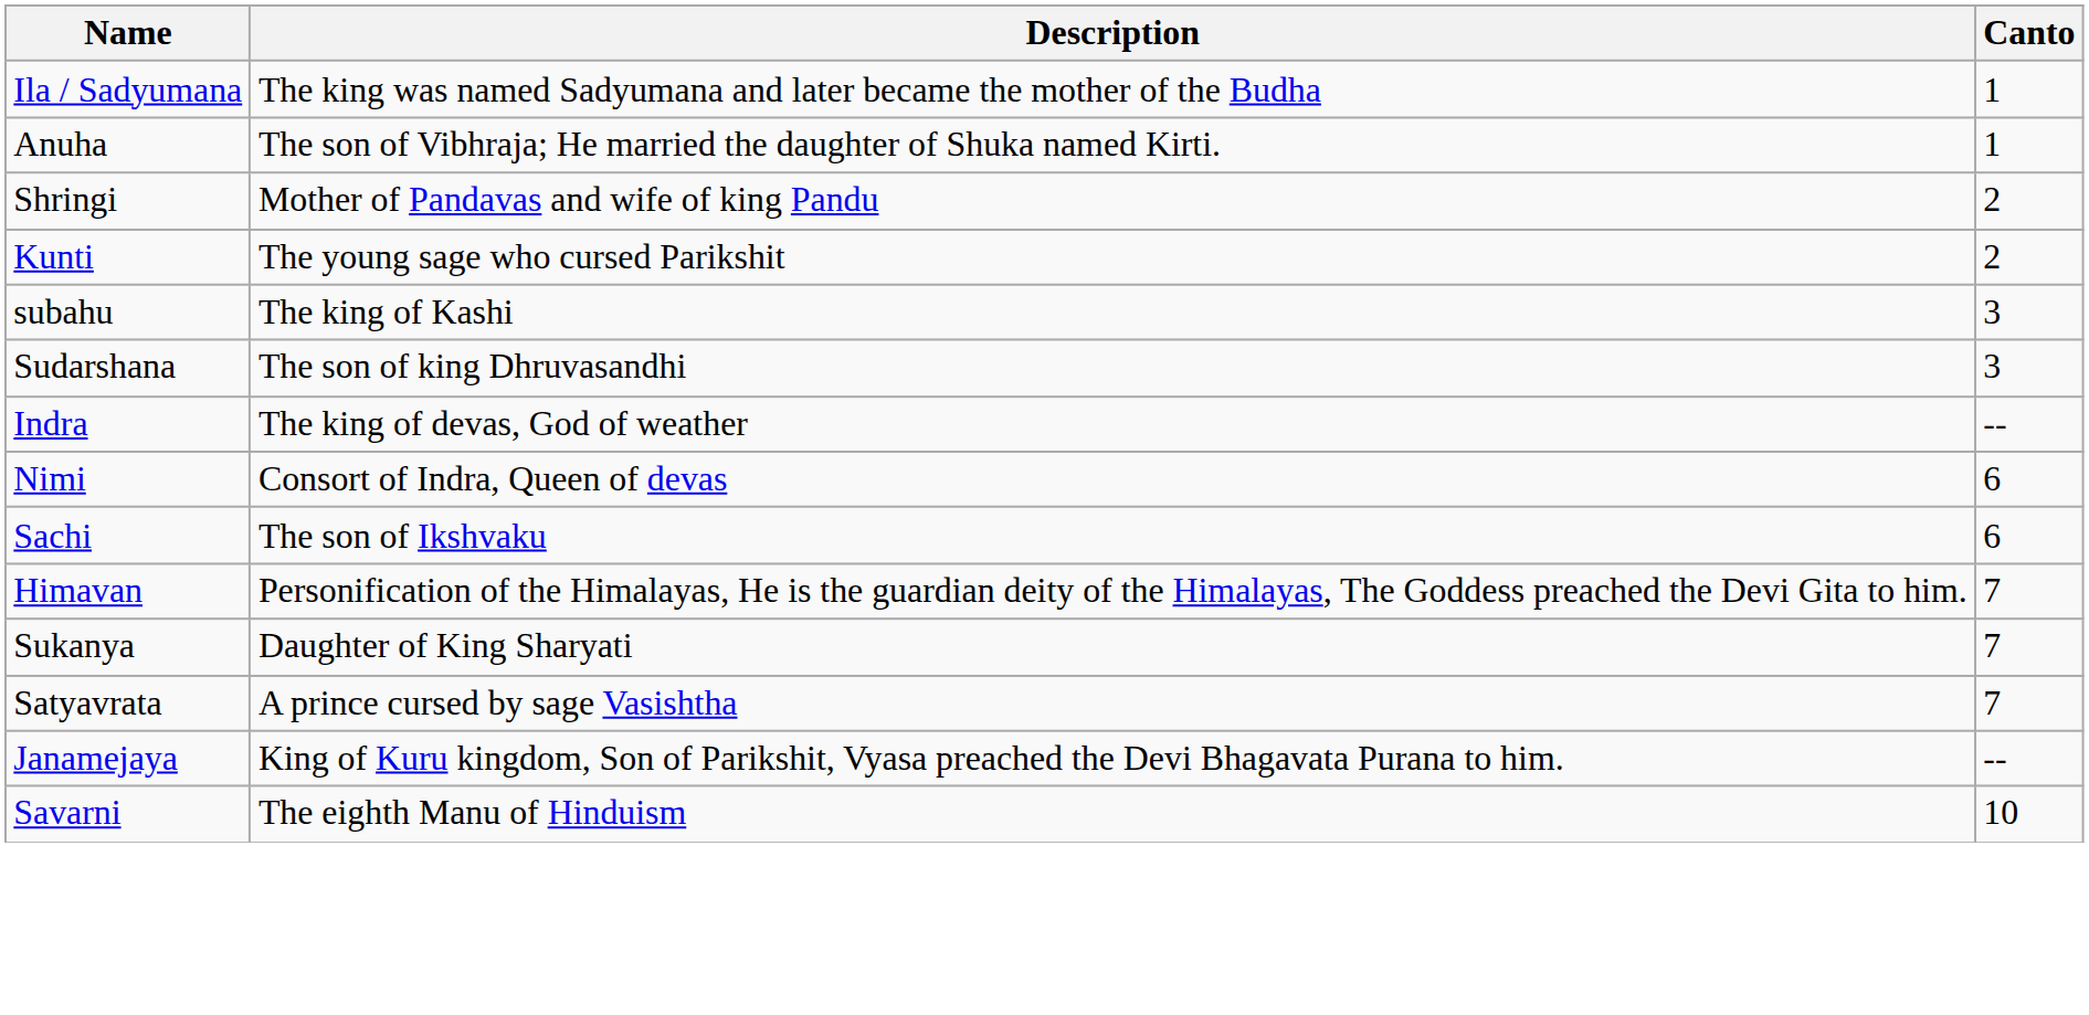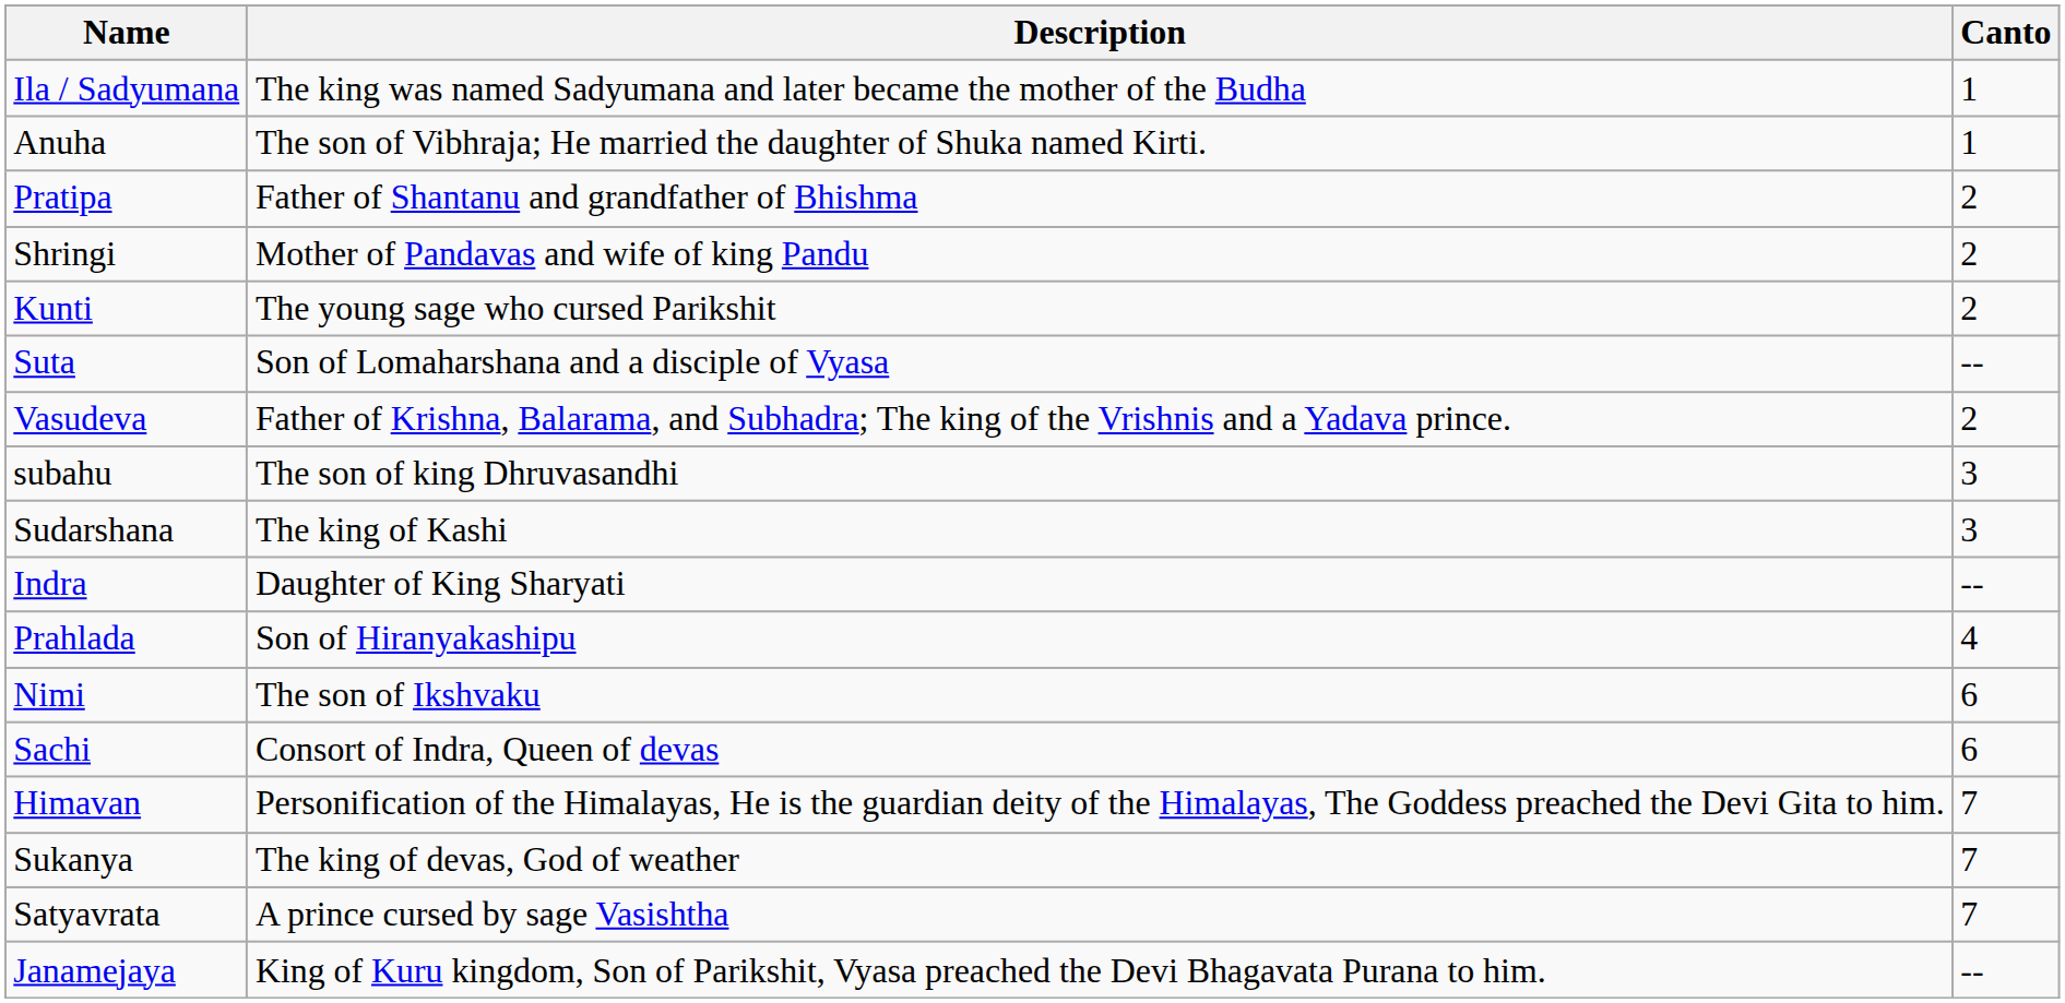+ row: Pratipa | Father of Shantanu and grandfather of Bhishma | 2
+ row: Suta | Son of Lomaharshana and a disciple of Vyasa | --
+ row: Vasudeva | Father of Krishna, Balarama, and Subhadra; The king of the Vrishnis and a Yadava prince. | 2
subahu | Description: The king of Kashi -> The son of king Dhruvasandhi
Sudarshana | Description: The son of king Dhruvasandhi -> The king of Kashi
Indra | Description: The king of devas, God of weather -> Daughter of King Sharyati
+ row: Prahlada | Son of Hiranyakashipu | 4
Nimi | Description: Consort of Indra, Queen of devas -> The son of Ikshvaku
Sachi | Description: The son of Ikshvaku -> Consort of Indra, Queen of devas
Sukanya | Description: Daughter of King Sharyati -> The king of devas, God of weather
- row: Savarni | The eighth Manu of Hinduism | 10
